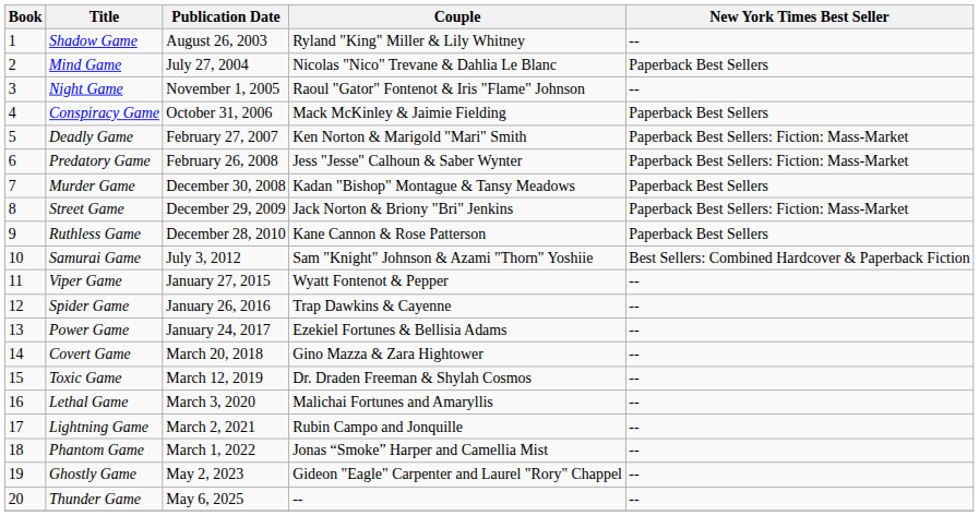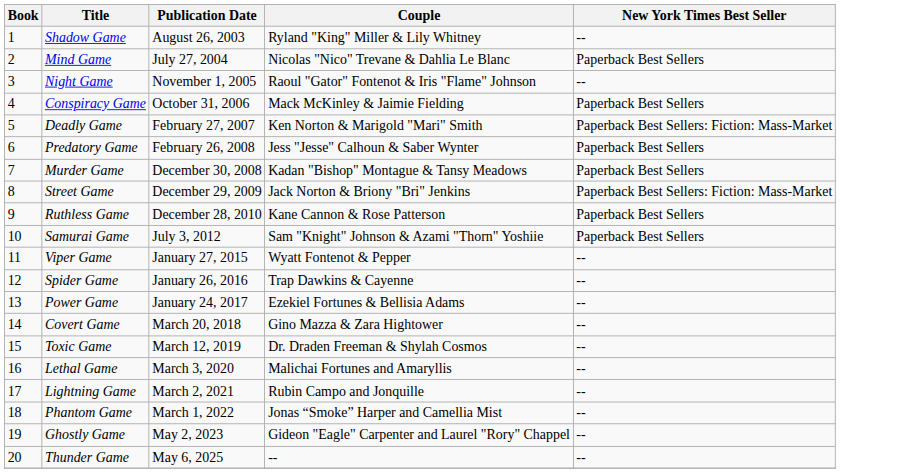Predatory Game | New York Times Best Seller: Paperback Best Sellers: Fiction: Mass-Market -> Paperback Best Sellers
Samurai Game | New York Times Best Seller: Best Sellers: Combined Hardcover & Paperback Fiction -> Paperback Best Sellers
